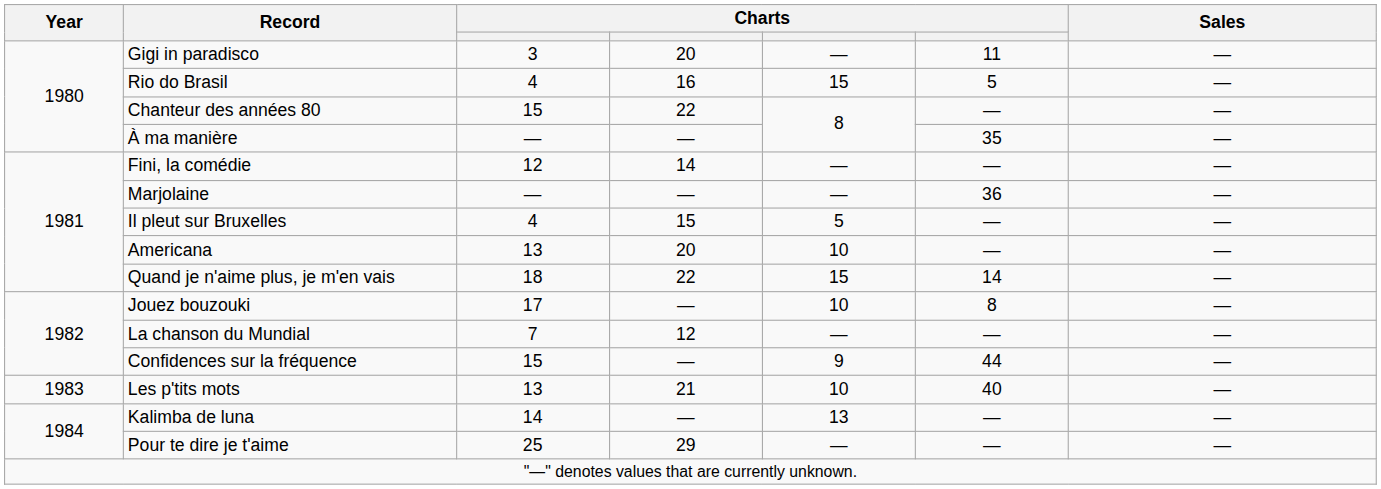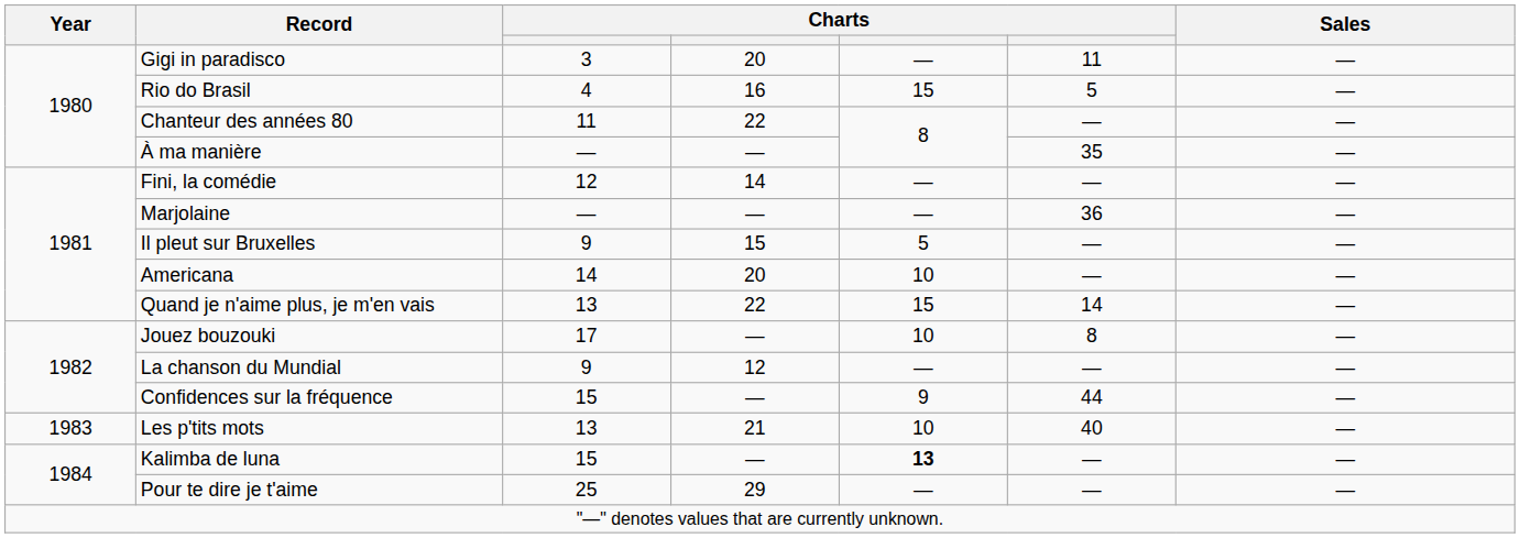Chanteur des années 80 | column 3: 15 -> 11
Il pleut sur Bruxelles | column 3: 4 -> 9
Americana | column 3: 13 -> 14
Quand je n'aime plus, je m'en vais | column 3: 18 -> 13
La chanson du Mundial | column 3: 7 -> 9
Kalimba de luna | column 3: 14 -> 15
Kalimba de luna | column 5: normal -> bold
